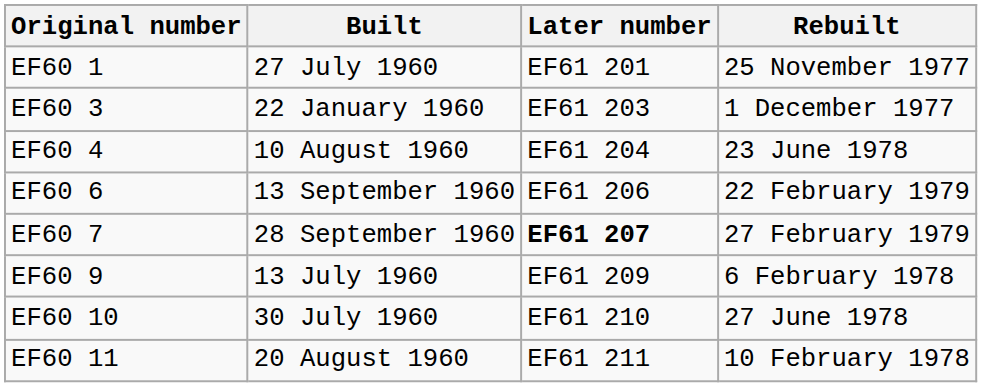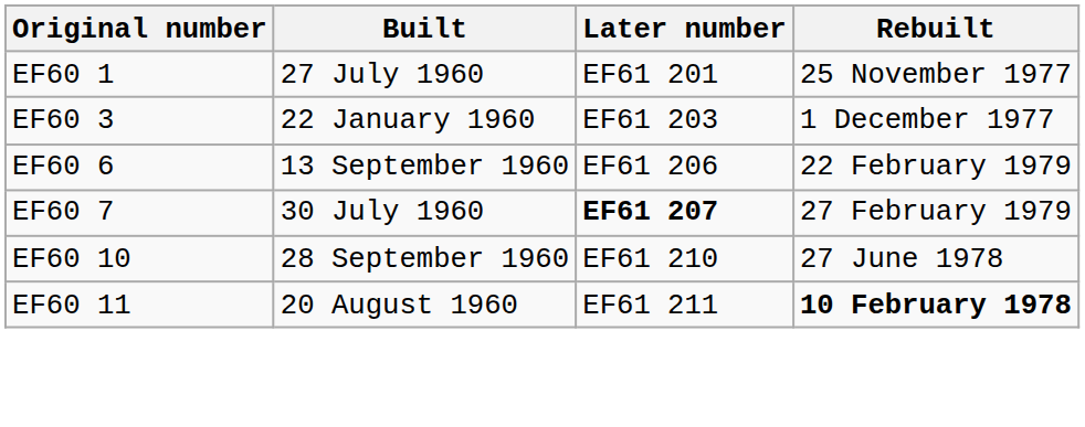- row: EF60 4 | 10 August 1960 | EF61 204 | 23 June 1978
EF60 7 | Built: 28 September 1960 -> 30 July 1960
- row: EF60 9 | 13 July 1960 | EF61 209 | 6 February 1978
EF60 10 | Built: 30 July 1960 -> 28 September 1960
EF60 11 | Rebuilt: normal -> bold
